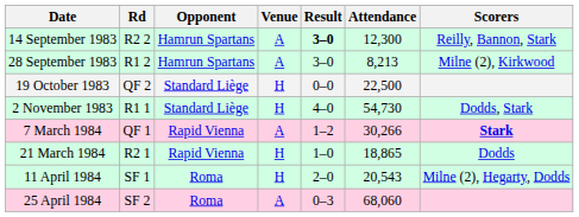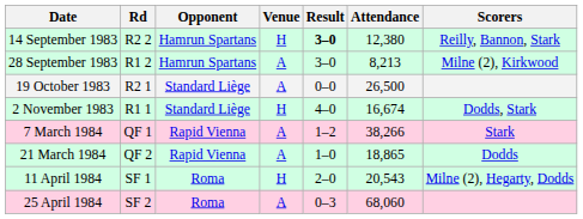14 September 1983 | Venue: A -> H
14 September 1983 | Attendance: 12,300 -> 12,380
19 October 1983 | Rd: QF 2 -> R2 1
19 October 1983 | Venue: H -> A
19 October 1983 | Attendance: 22,500 -> 26,500
2 November 1983 | Attendance: 54,730 -> 16,674
7 March 1984 | Attendance: 30,266 -> 38,266
7 March 1984 | Scorers: bold -> normal
21 March 1984 | Rd: R2 1 -> QF 2
21 March 1984 | Venue: H -> A
